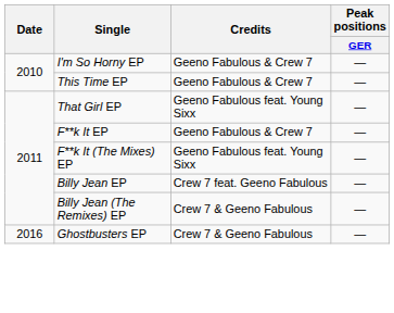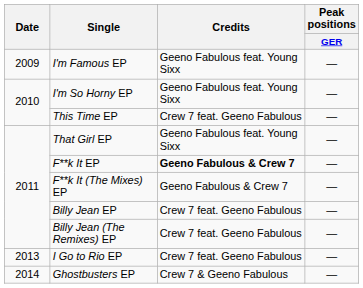+ row: 2009 | I'm Famous EP | Geeno Fabulous feat. Young Sixx | —
I'm So Horny EP | Credits: Geeno Fabulous & Crew 7 -> Geeno Fabulous feat. Young Sixx
This Time EP | Credits: Geeno Fabulous & Crew 7 -> Crew 7 feat. Geeno Fabulous
F**k It EP | Credits: normal -> bold
F**k It (The Mixes) EP | Credits: Geeno Fabulous feat. Young Sixx -> Geeno Fabulous & Crew 7
Billy Jean (The Remixes) EP | Credits: Crew 7 & Geeno Fabulous -> Crew 7 feat. Geeno Fabulous
+ row: 2013 | I Go to Rio EP | Crew 7 feat. Geeno Fabulous | —
Ghostbusters EP | Date: 2016 -> 2014
